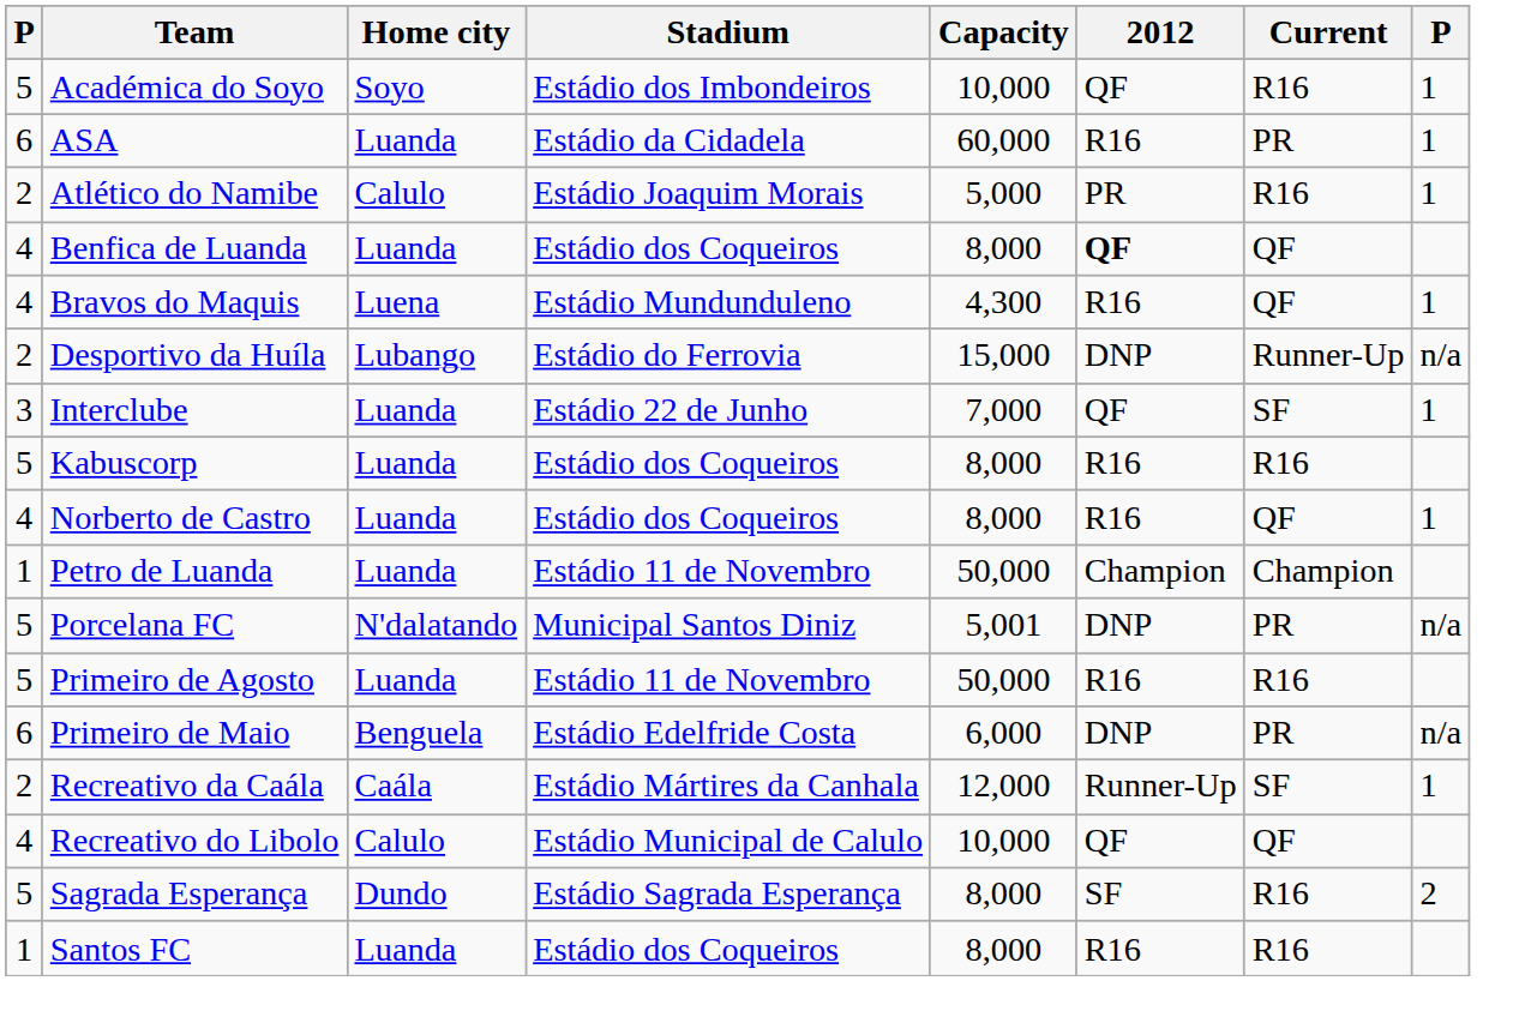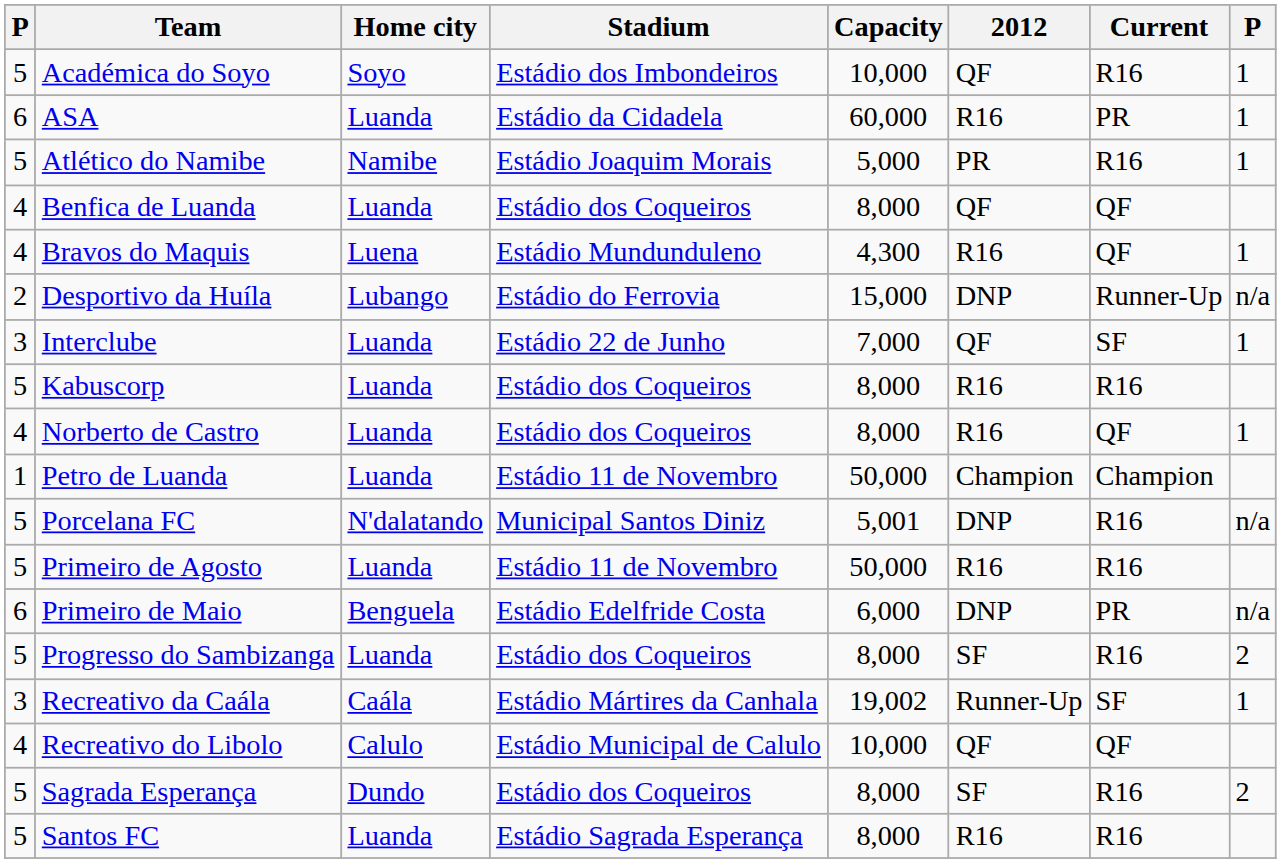Atlético do Namibe | column 1: 2 -> 5
Atlético do Namibe | Home city: Calulo -> Namibe
Benfica de Luanda | 2012: bold -> normal
Porcelana FC | Current: PR -> R16
+ row: 5 | Progresso do Sambizanga | Luanda | Estádio dos Coqueiros | 8,000 | SF | R16 | 2
Recreativo da Caála | column 1: 2 -> 3
Recreativo da Caála | Capacity: 12,000 -> 19,002
Sagrada Esperança | Stadium: Estádio Sagrada Esperança -> Estádio dos Coqueiros
Santos FC | column 1: 1 -> 5
Santos FC | Stadium: Estádio dos Coqueiros -> Estádio Sagrada Esperança
